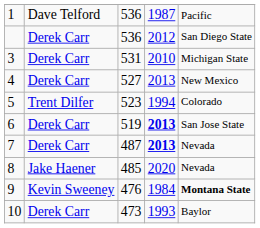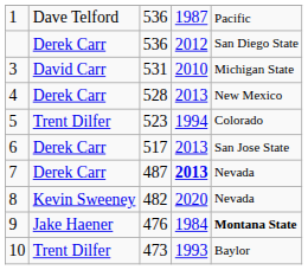3 | column 2: Derek Carr -> David Carr
4 | column 3: 527 -> 528
6 | column 3: 519 -> 517
6 | column 4: bold -> normal
8 | column 2: Jake Haener -> Kevin Sweeney
8 | column 3: 485 -> 482
9 | column 2: Kevin Sweeney -> Jake Haener
10 | column 2: Derek Carr -> Trent Dilfer
